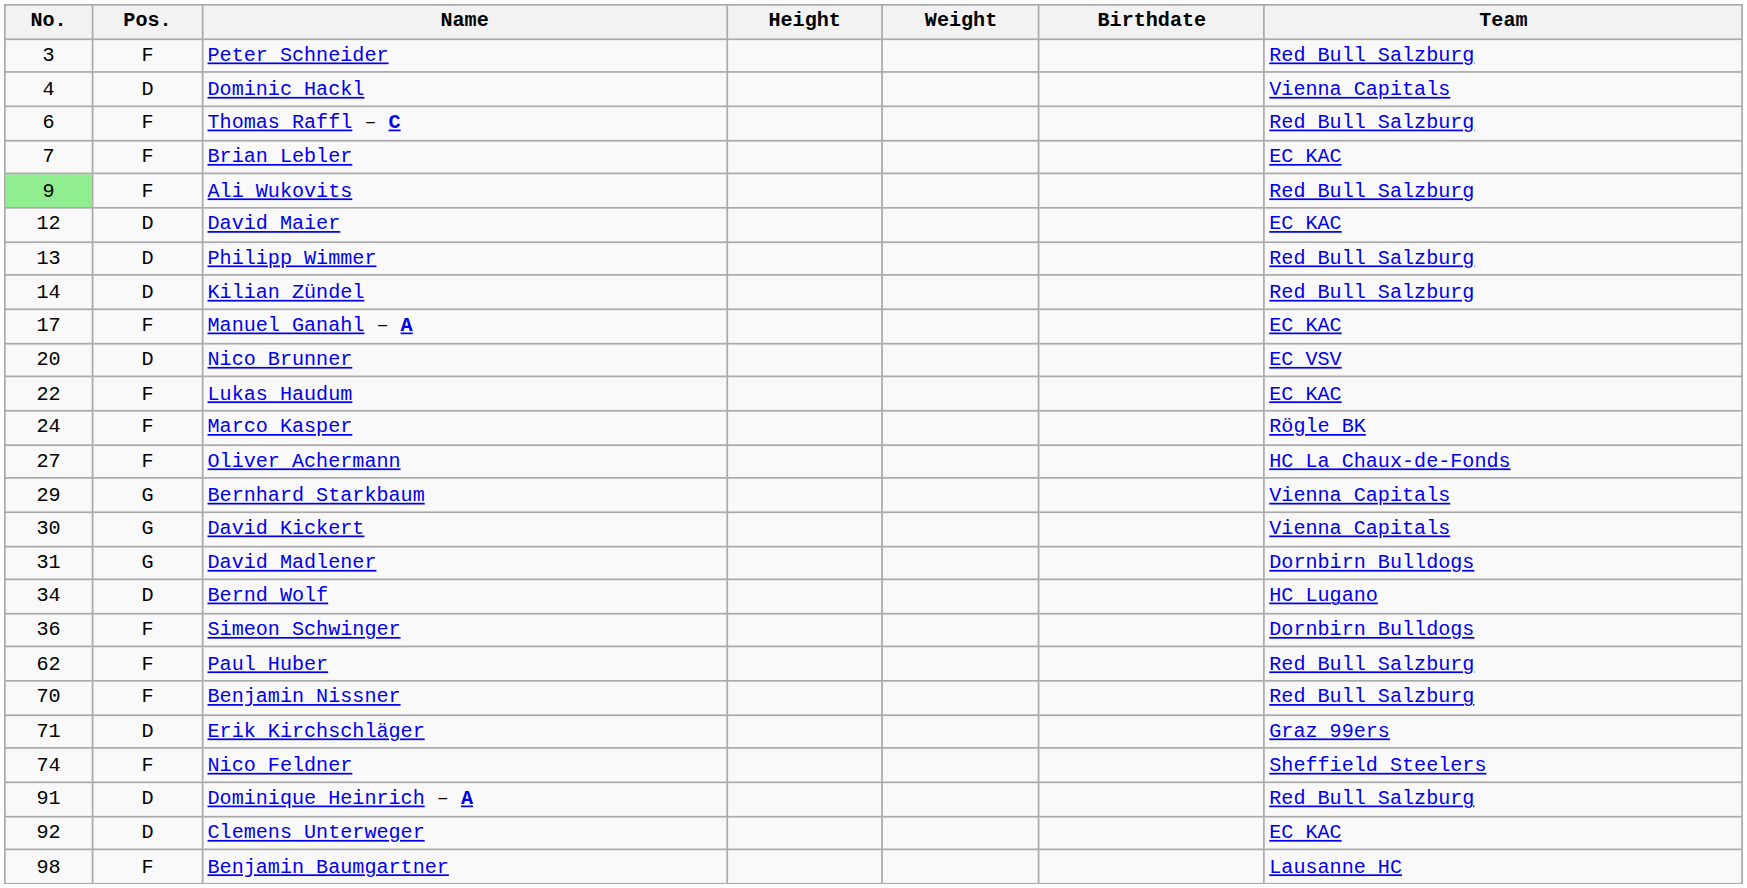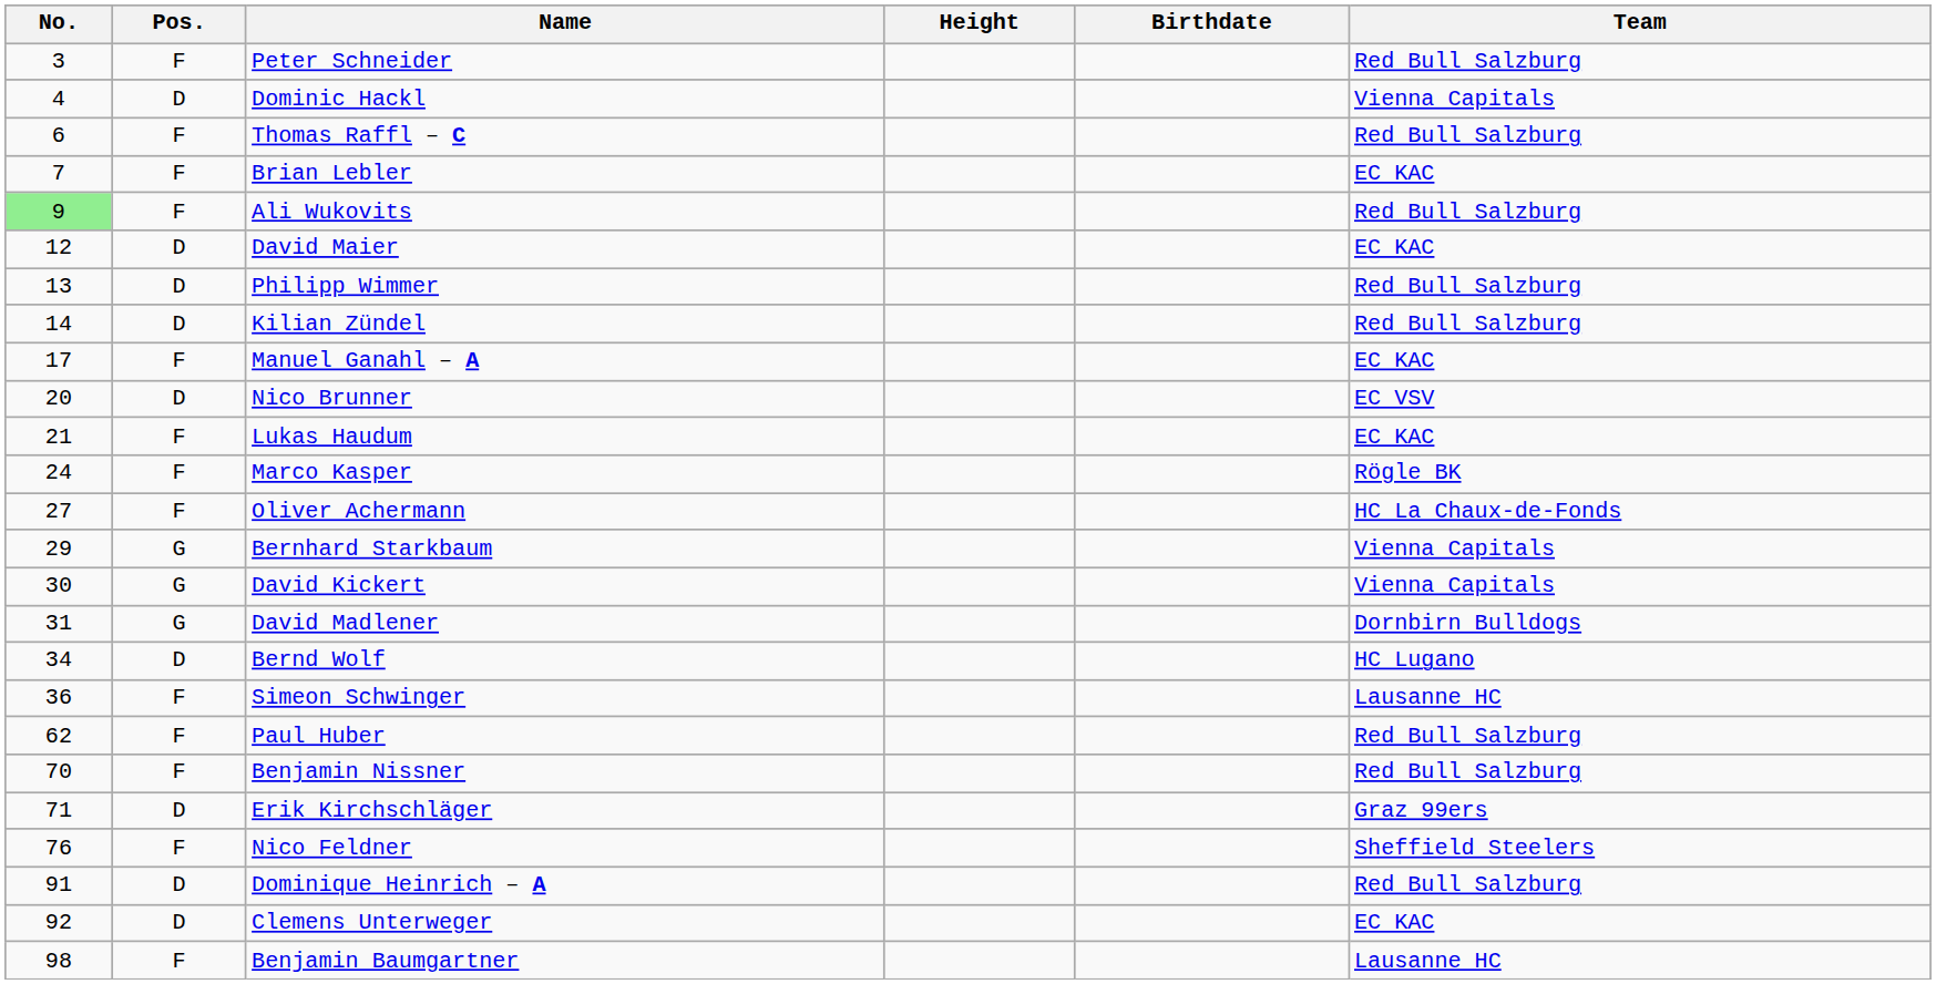- column: Weight
Lukas Haudum | No.: 22 -> 21
Simeon Schwinger | Team: Dornbirn Bulldogs -> Lausanne HC
Nico Feldner | No.: 74 -> 76
